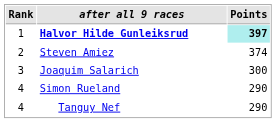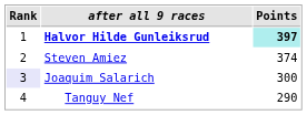Joaquim Salarich | Rank: no background -> lavender background
- row: 4 | Simon Rueland | 290
